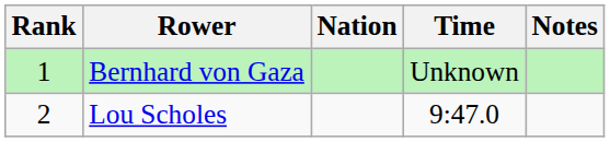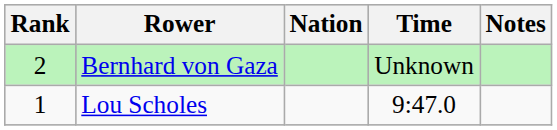Bernhard von Gaza | Rank: 1 -> 2
Lou Scholes | Rank: 2 -> 1
